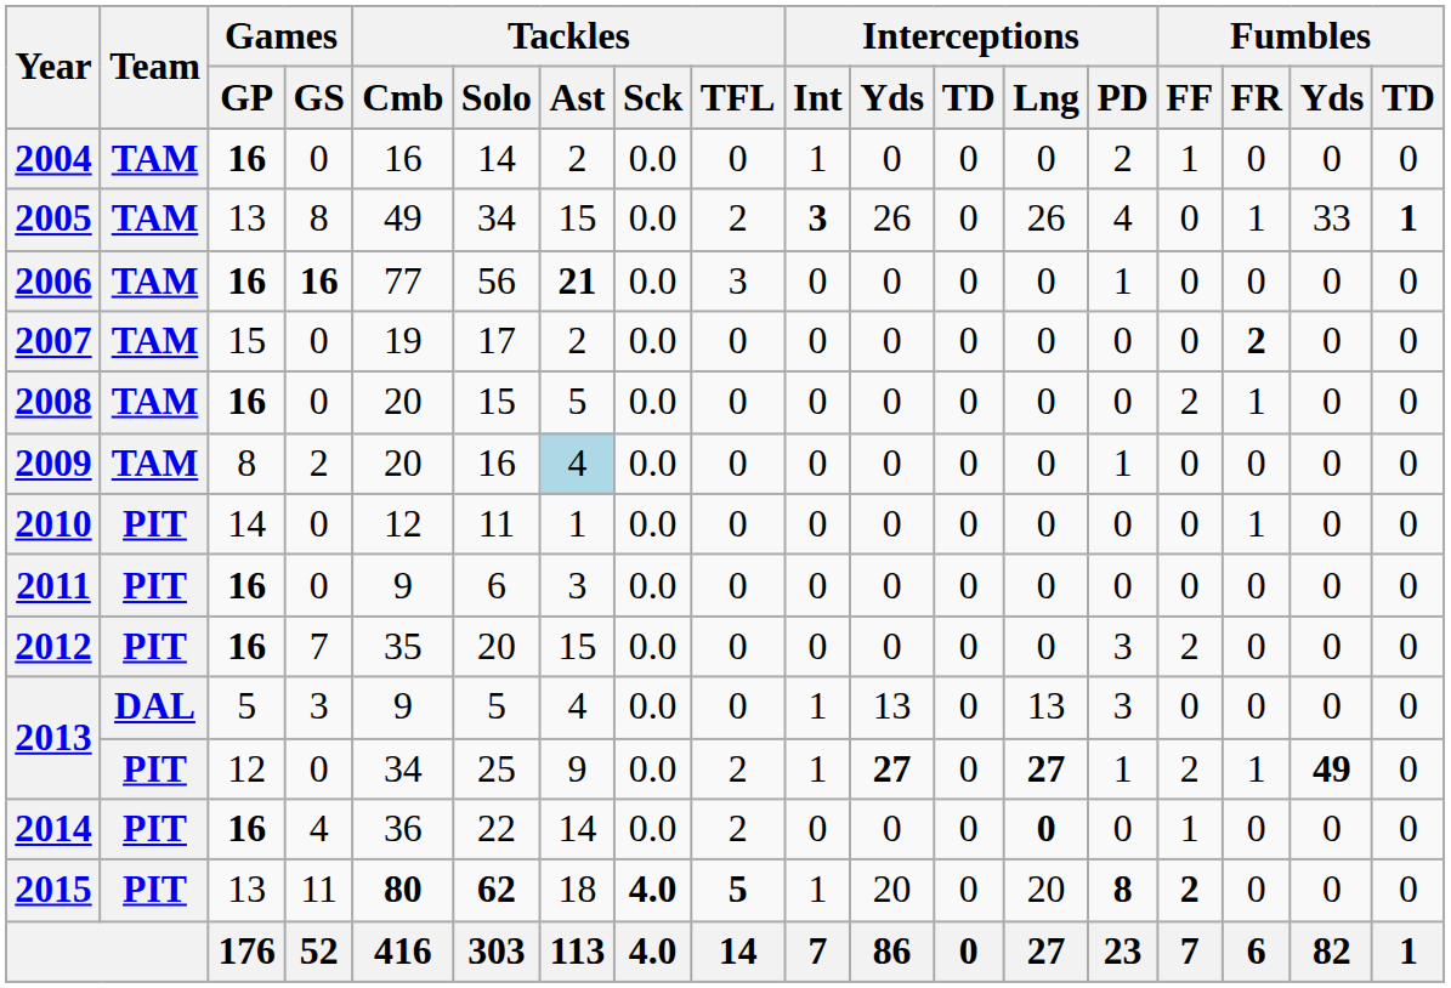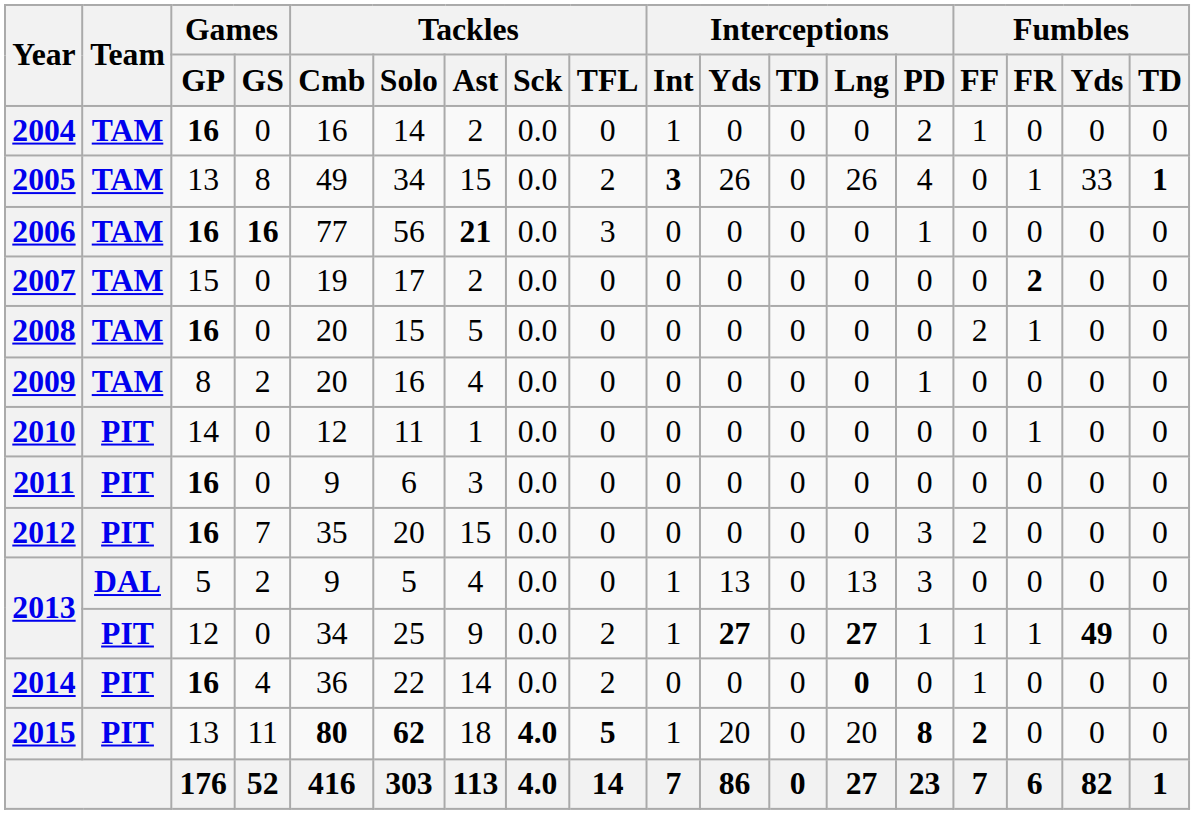2009 | Tackles / Ast: lightblue background -> no background
2013 / 5 | Games / GS: 3 -> 2
2013 / 12 | Fumbles / FF: 2 -> 1
